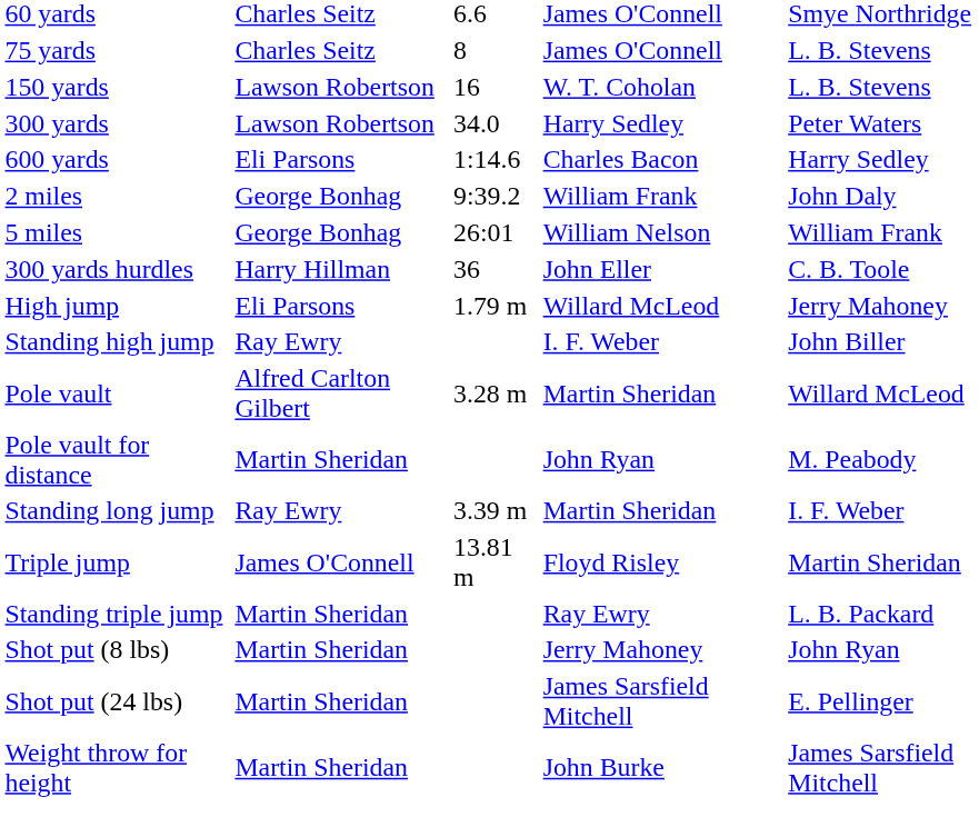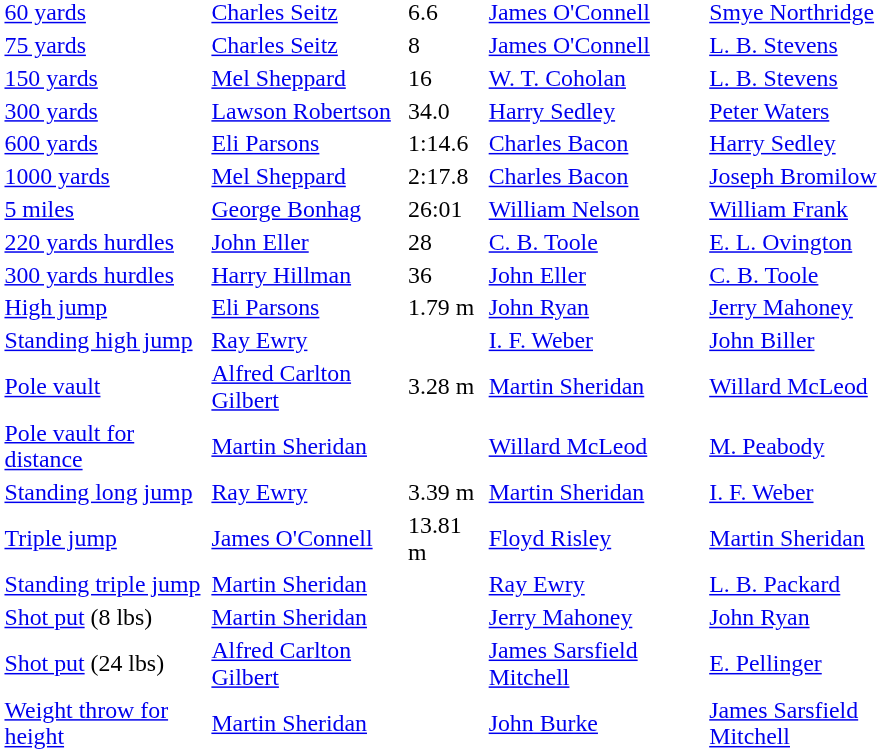150 yards | column 2: Lawson Robertson -> Mel Sheppard
+ row: 1000 yards | Mel Sheppard | 2:17.8 | Charles Bacon | Joseph Bromilow
- row: 2 miles | George Bonhag | 9:39.2 | William Frank | John Daly
+ row: 220 yards hurdles | John Eller | 28 | C. B. Toole | E. L. Ovington
High jump | column 4: Willard McLeod -> John Ryan
Pole vault for distance | column 4: John Ryan -> Willard McLeod
Shot put (24 lbs) | column 2: Martin Sheridan -> Alfred Carlton Gilbert
